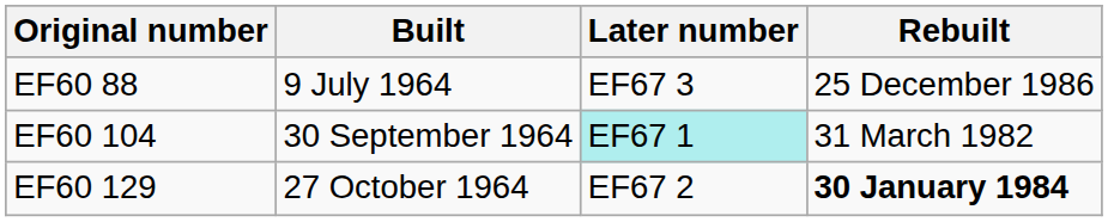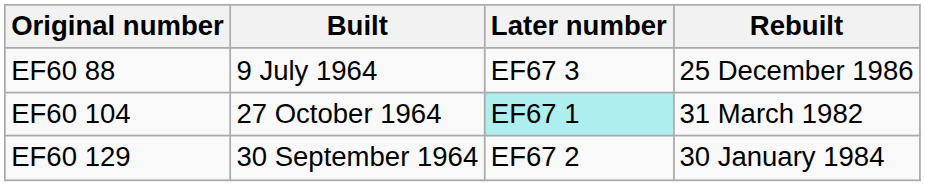EF60 104 | Built: 30 September 1964 -> 27 October 1964
EF60 129 | Built: 27 October 1964 -> 30 September 1964
EF60 129 | Rebuilt: bold -> normal
